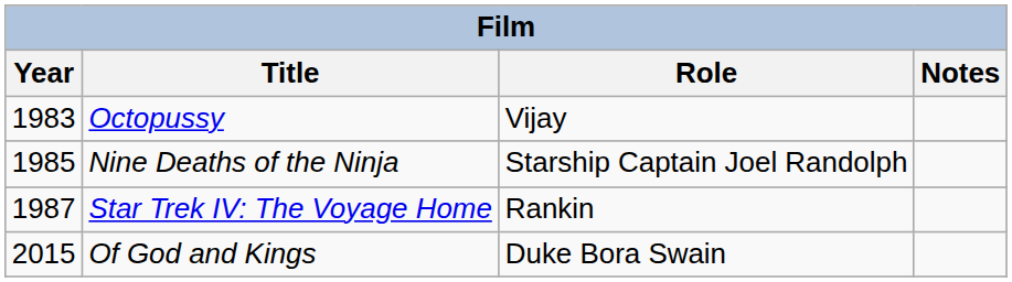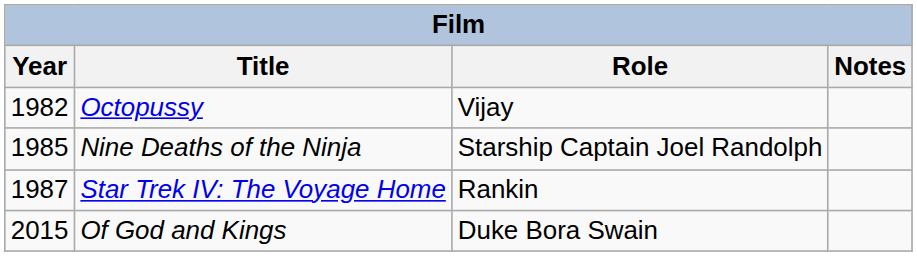Octopussy | Year: 1983 -> 1982
